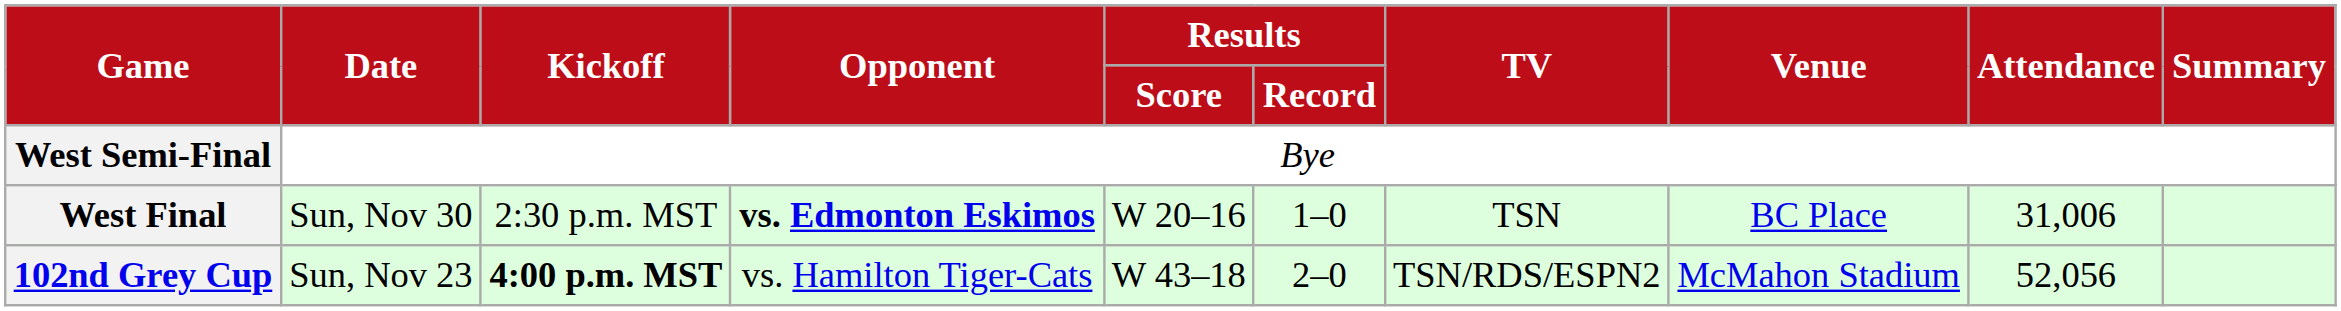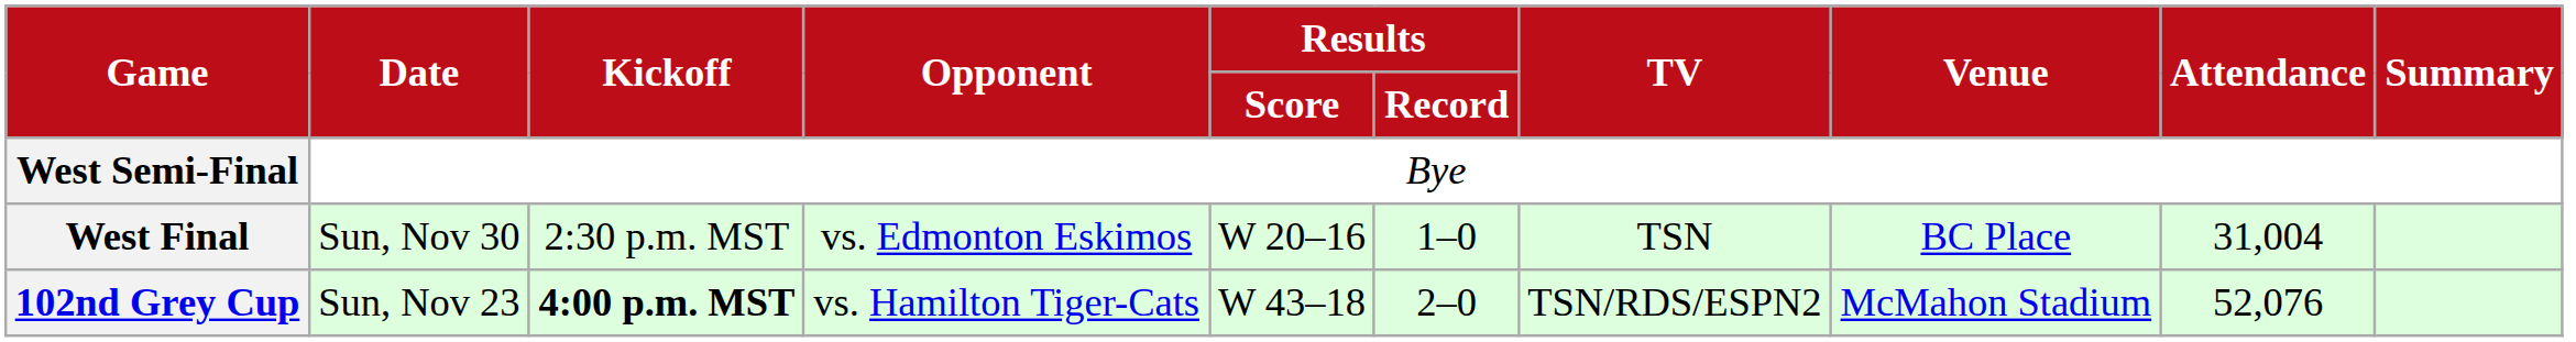West Final | Opponent: bold -> normal
West Final | Attendance: 31,006 -> 31,004
102nd Grey Cup | Attendance: 52,056 -> 52,076
